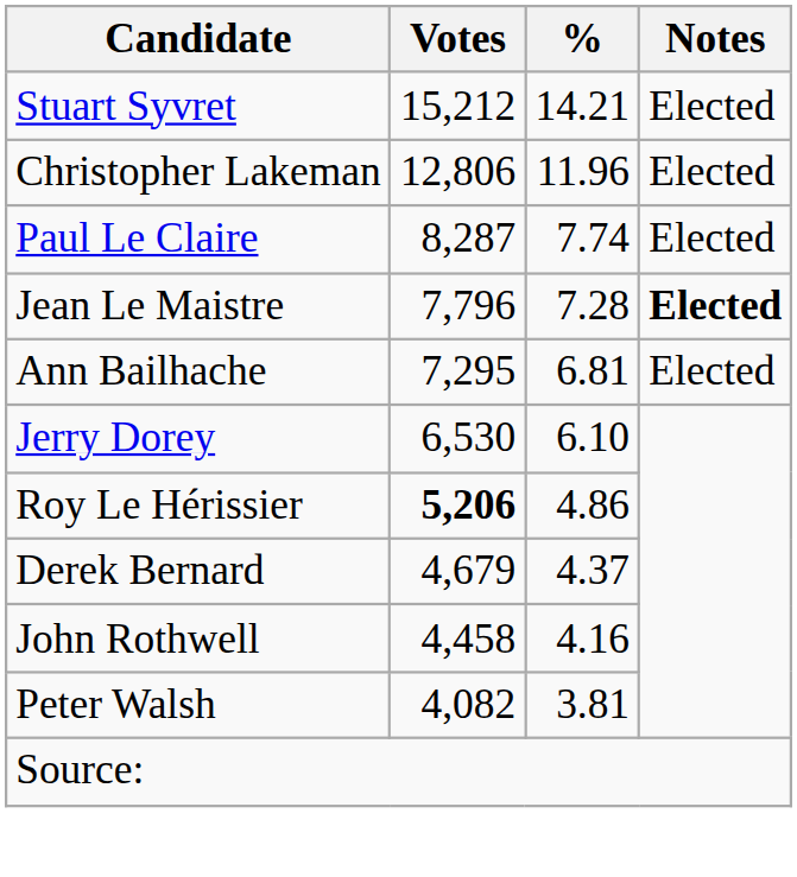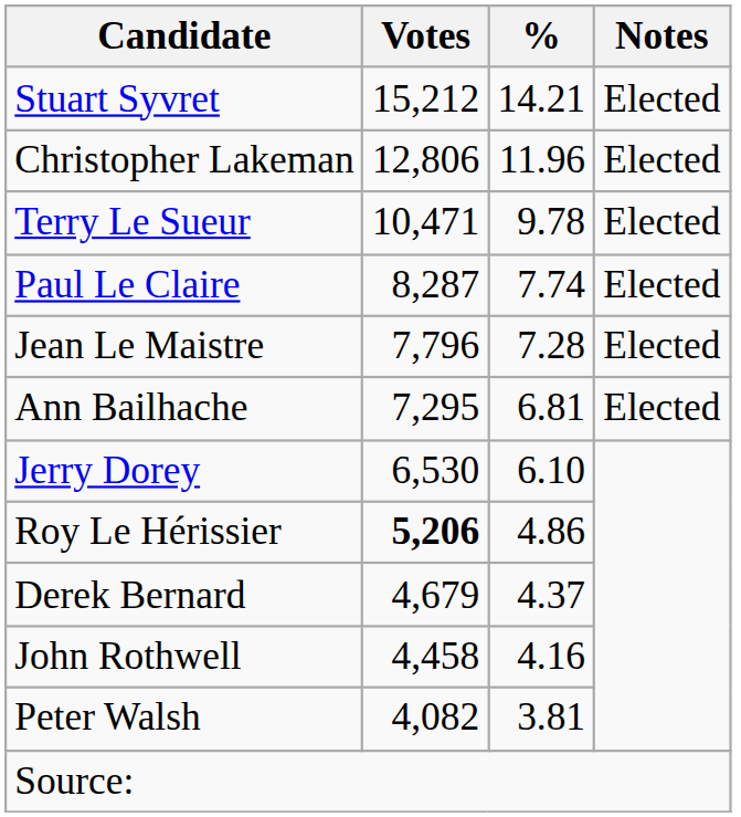+ row: Terry Le Sueur | 10,471 | 9.78 | Elected
Jean Le Maistre | Notes: bold -> normal
